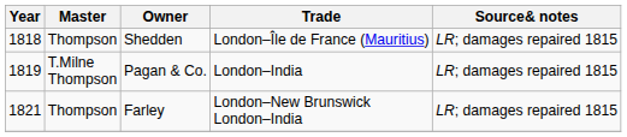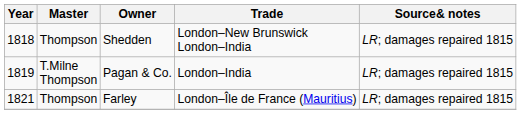Shedden | Trade: London–Île de France (Mauritius) -> London–New Brunswick London–India
Farley | Trade: London–New Brunswick London–India -> London–Île de France (Mauritius)
